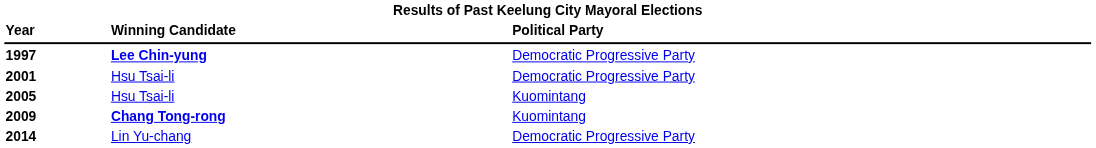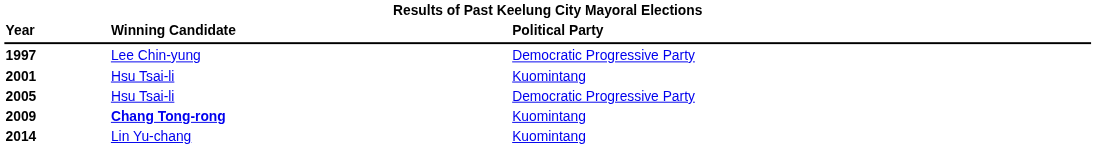1997 | column 2: bold -> normal
2001 | column 3: Democratic Progressive Party -> Kuomintang
2005 | column 3: Kuomintang -> Democratic Progressive Party
2014 | column 3: Democratic Progressive Party -> Kuomintang
